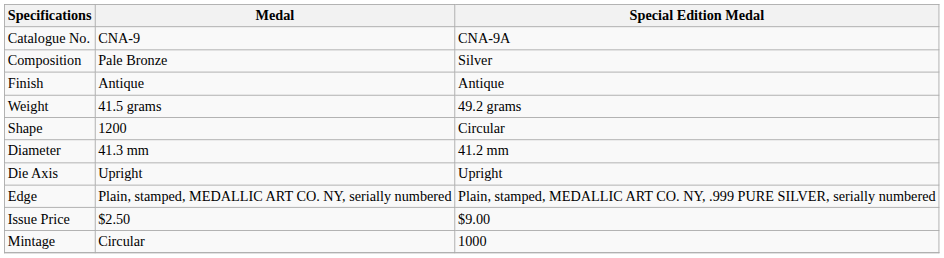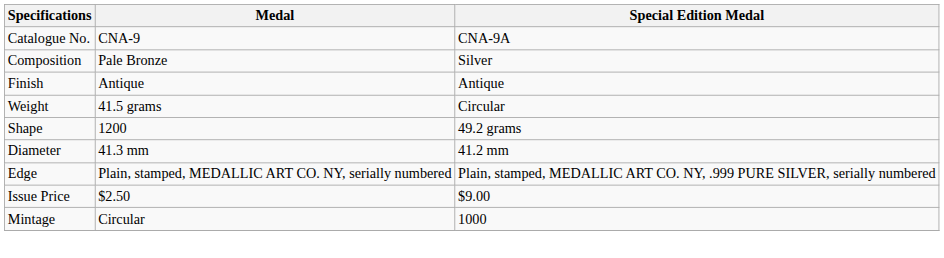Weight | Special Edition Medal: 49.2 grams -> Circular
Shape | Special Edition Medal: Circular -> 49.2 grams
- row: Die Axis | Upright | Upright
